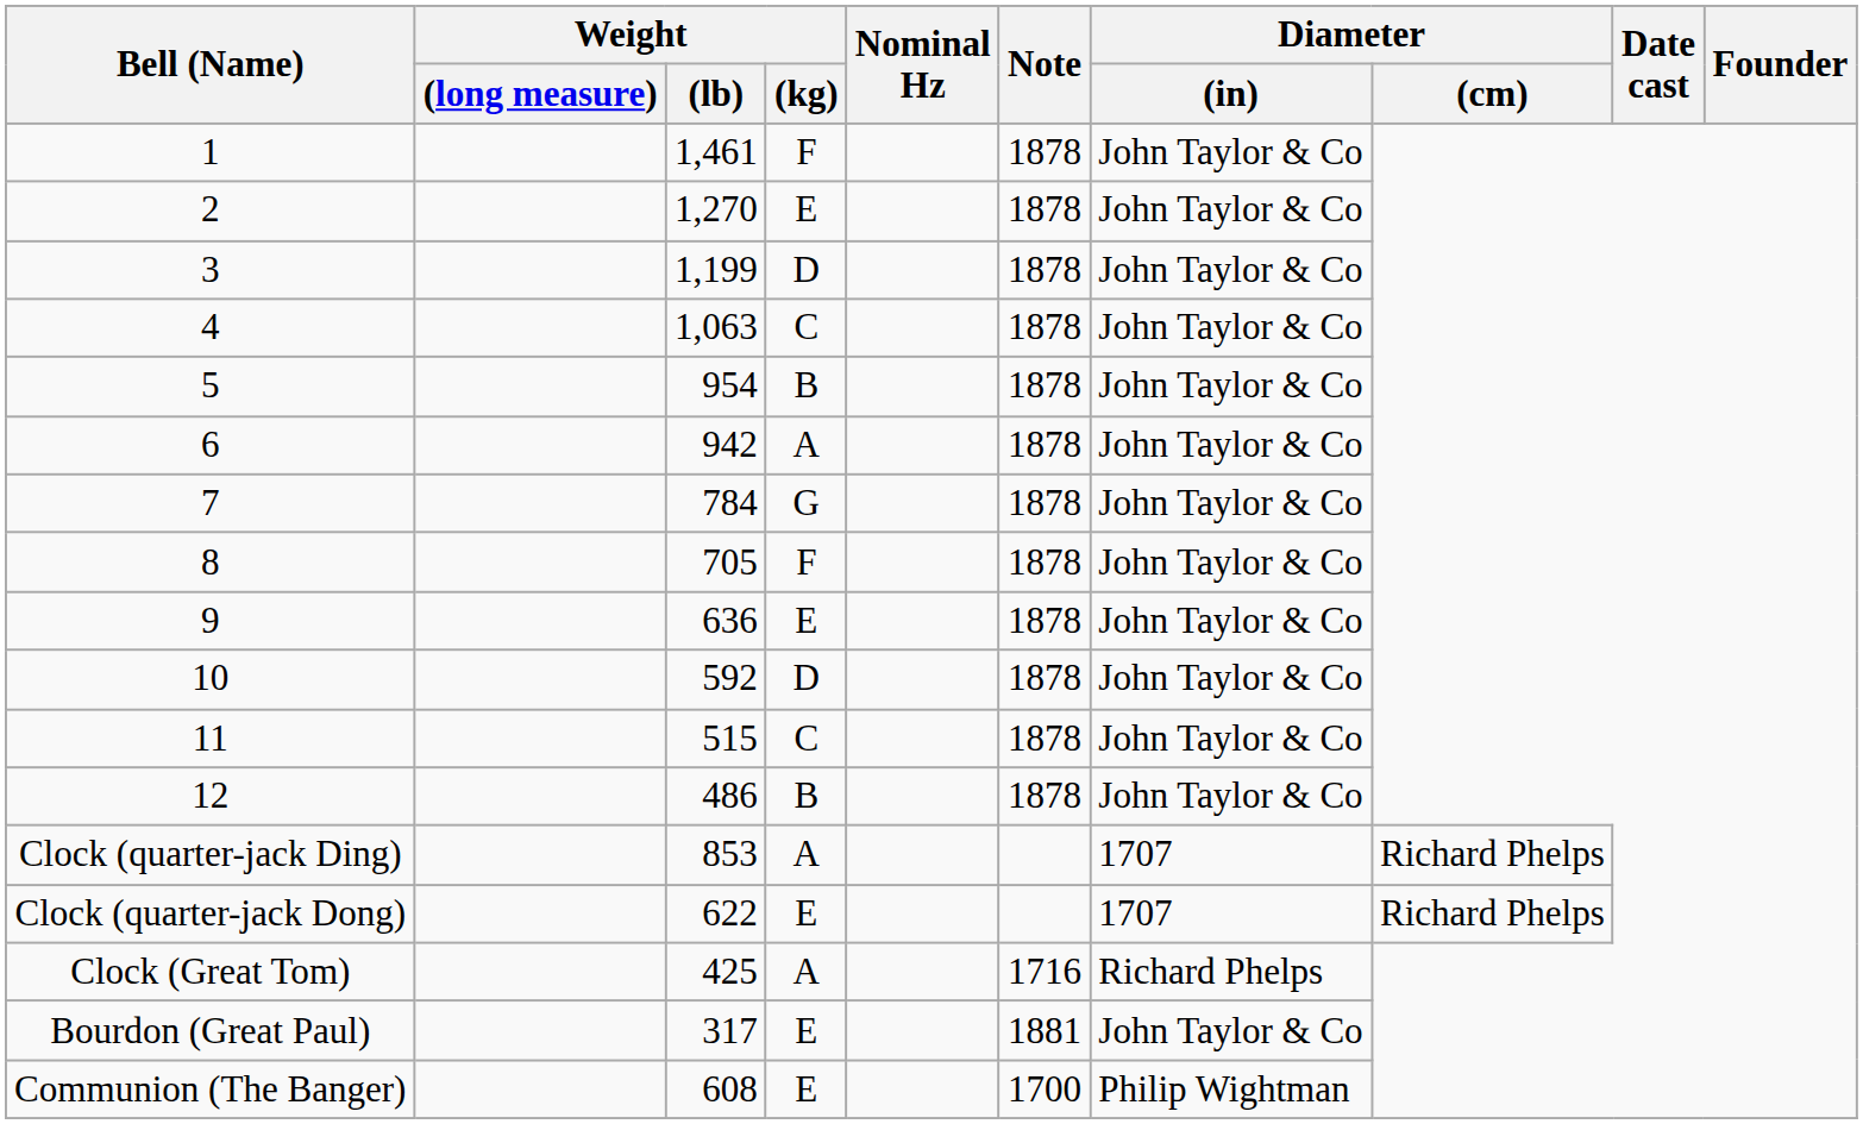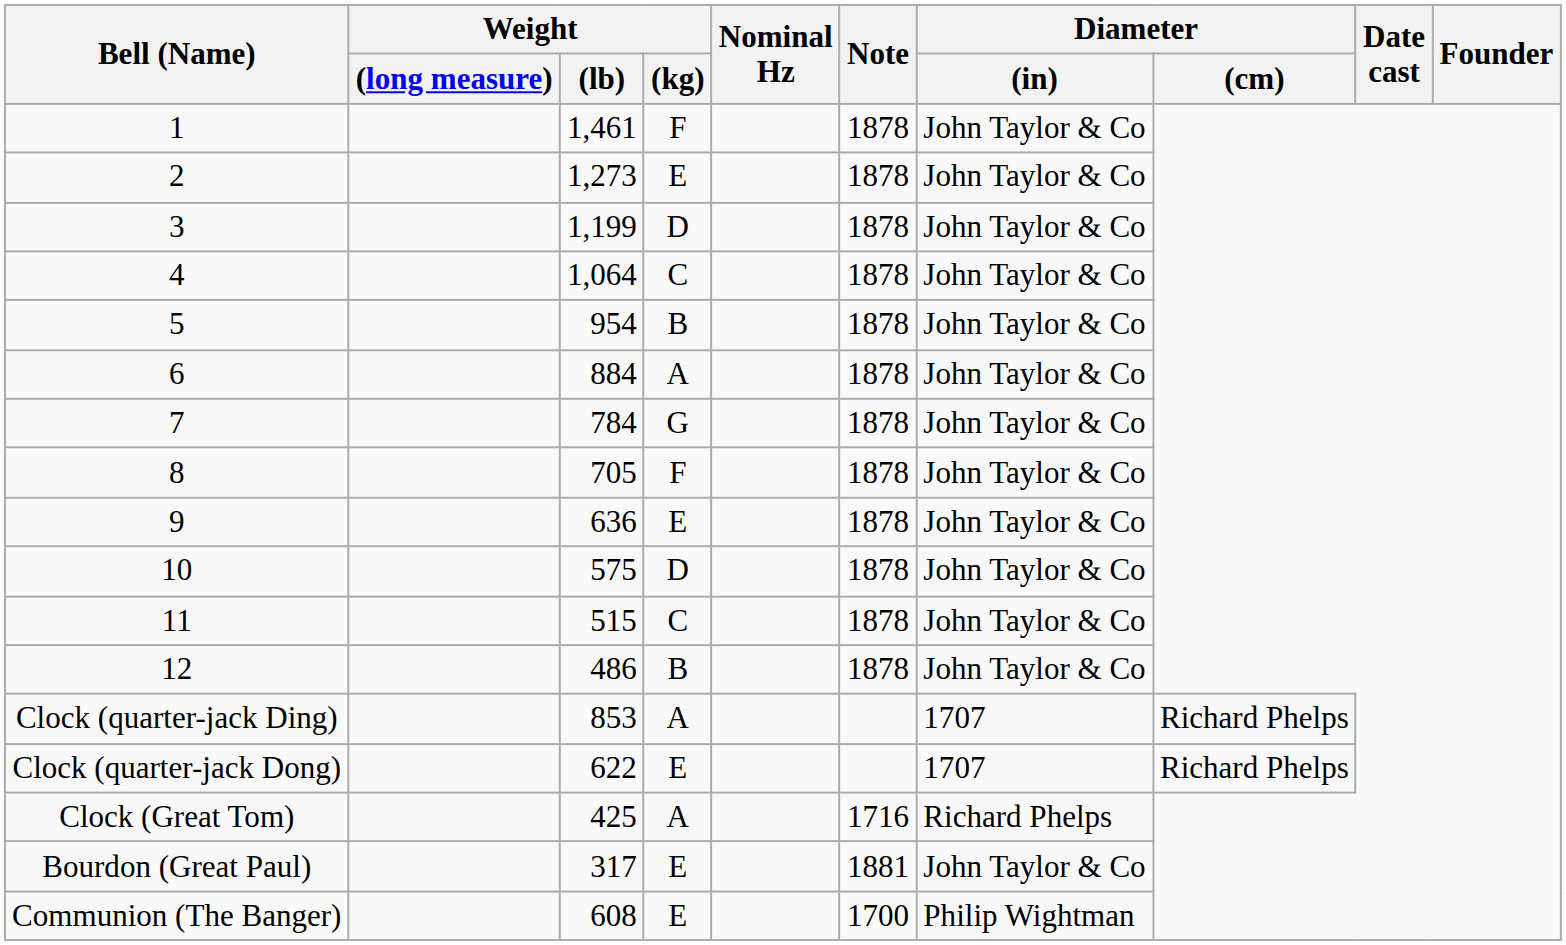2 | Weight / (lb): 1,270 -> 1,273
4 | Weight / (lb): 1,063 -> 1,064
6 | Weight / (lb): 942 -> 884
10 | Weight / (lb): 592 -> 575
